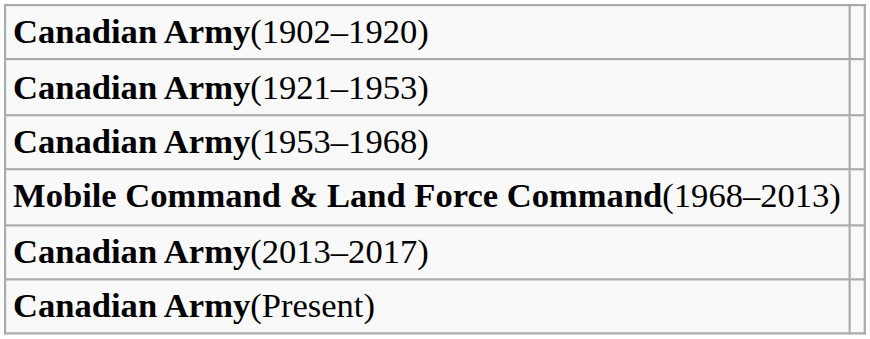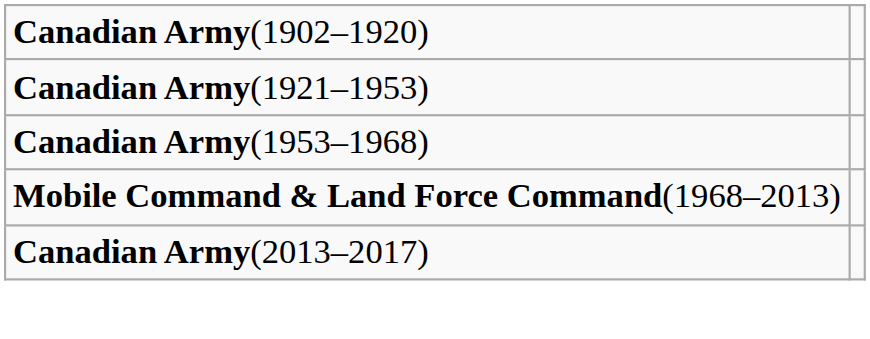- row: Canadian Army(Present)
